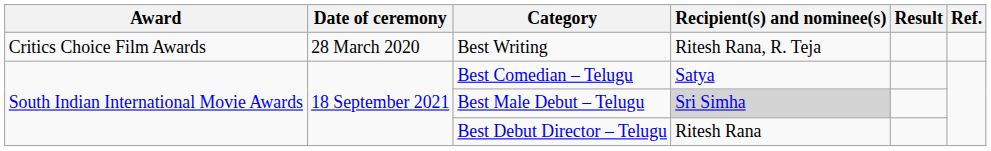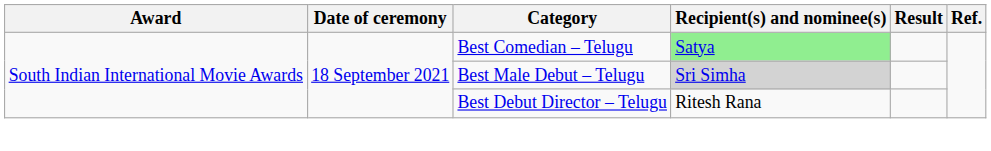- row: Critics Choice Film Awards | 28 March 2020 | Best Writing | Ritesh Rana, R. Teja
Best Comedian – Telugu | Recipient(s) and nominee(s): no background -> lightgreen background
